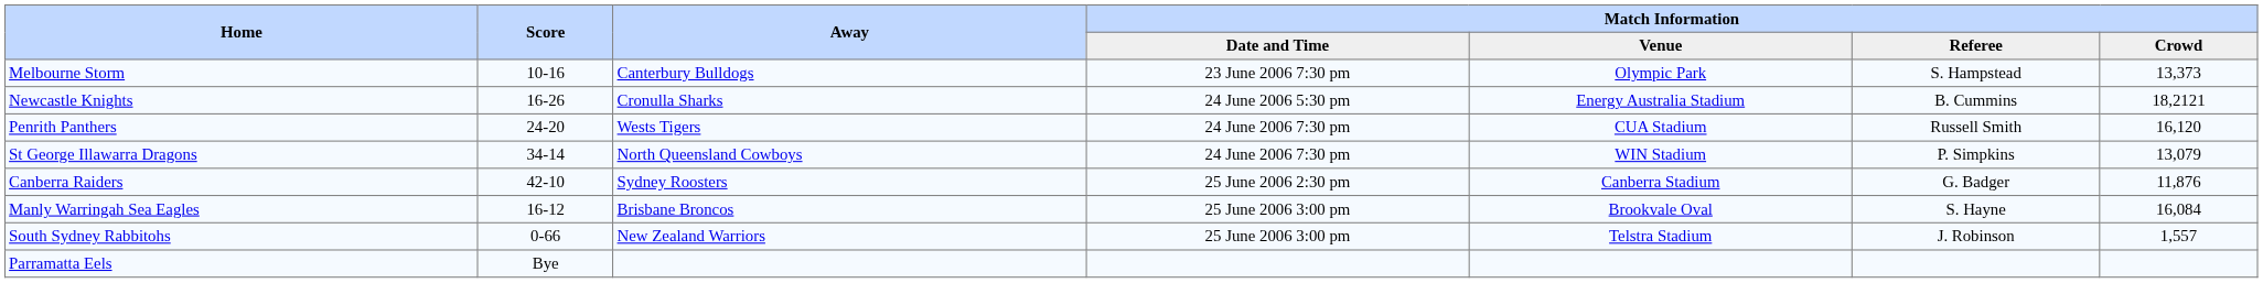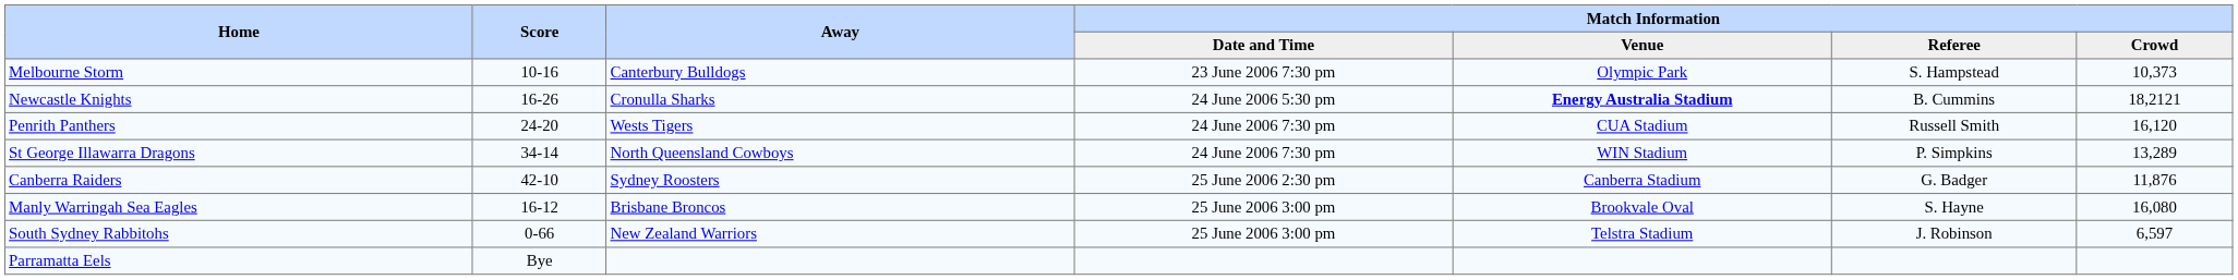Melbourne Storm | Match Information / Crowd: 13,373 -> 10,373
Newcastle Knights | Match Information / Venue: normal -> bold
St George Illawarra Dragons | Match Information / Crowd: 13,079 -> 13,289
Manly Warringah Sea Eagles | Match Information / Crowd: 16,084 -> 16,080
South Sydney Rabbitohs | Match Information / Crowd: 1,557 -> 6,597
